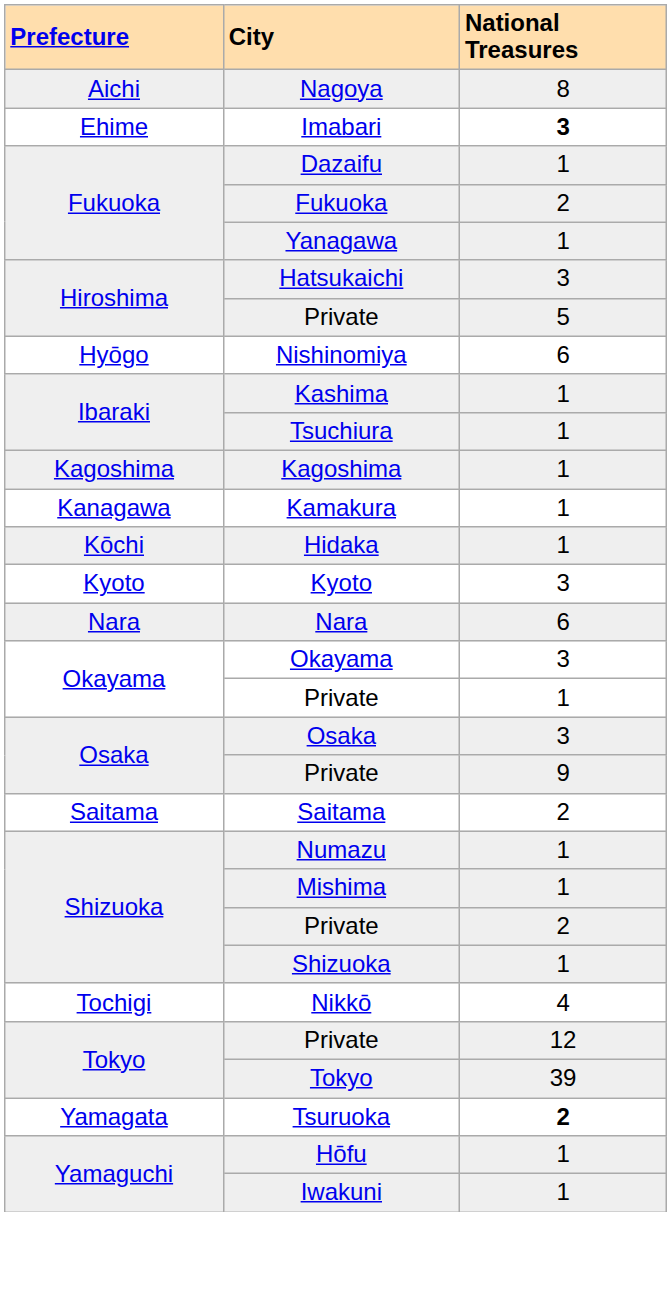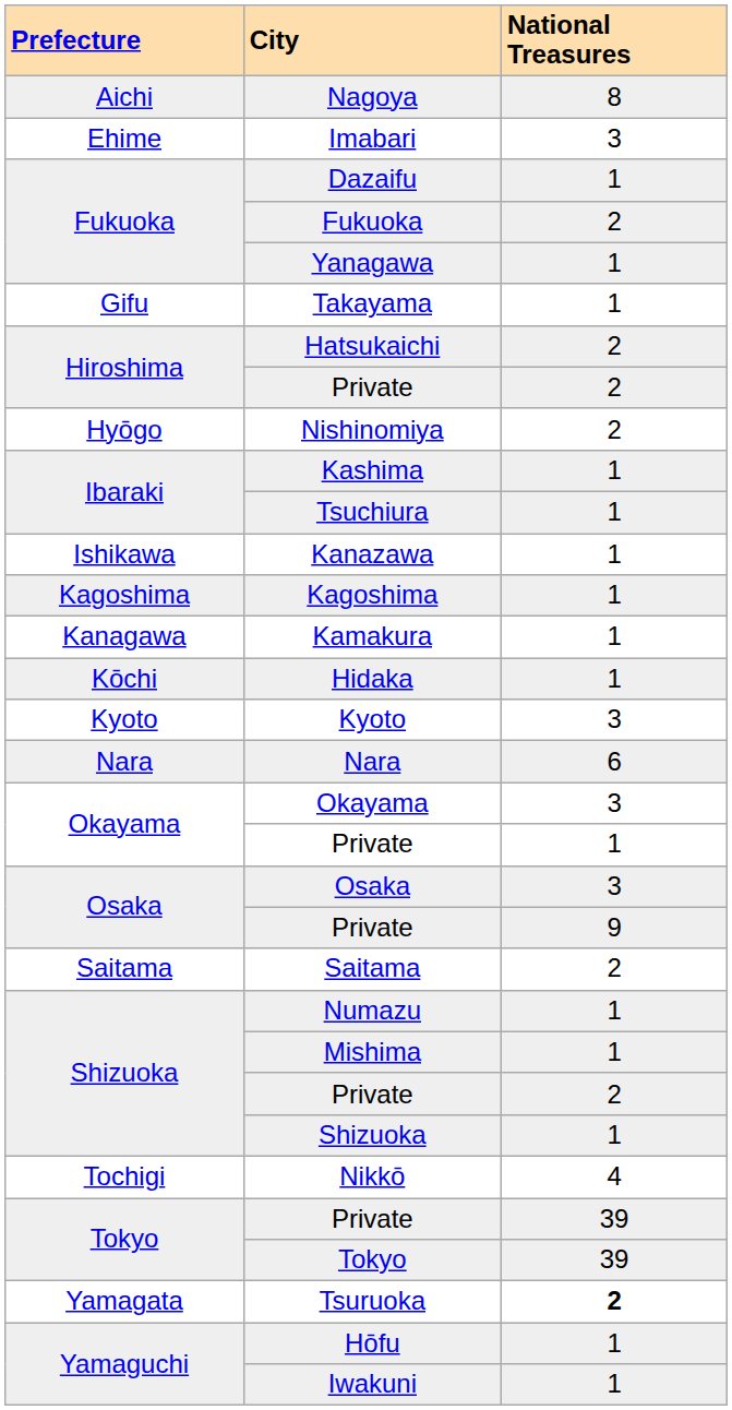Imabari | National Treasures: bold -> normal
+ row: Gifu | Takayama | 1
Hatsukaichi | National Treasures: 3 -> 2
Hiroshima / Private | National Treasures: 5 -> 2
Nishinomiya | National Treasures: 6 -> 2
+ row: Ishikawa | Kanazawa | 1
Tokyo / Private | National Treasures: 12 -> 39
